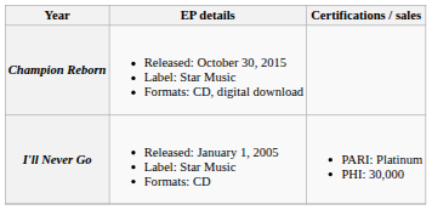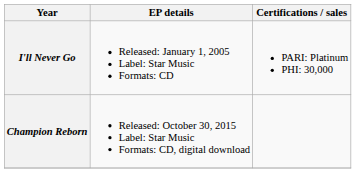rows swapped: I'll Never Go <-> Champion Reborn
